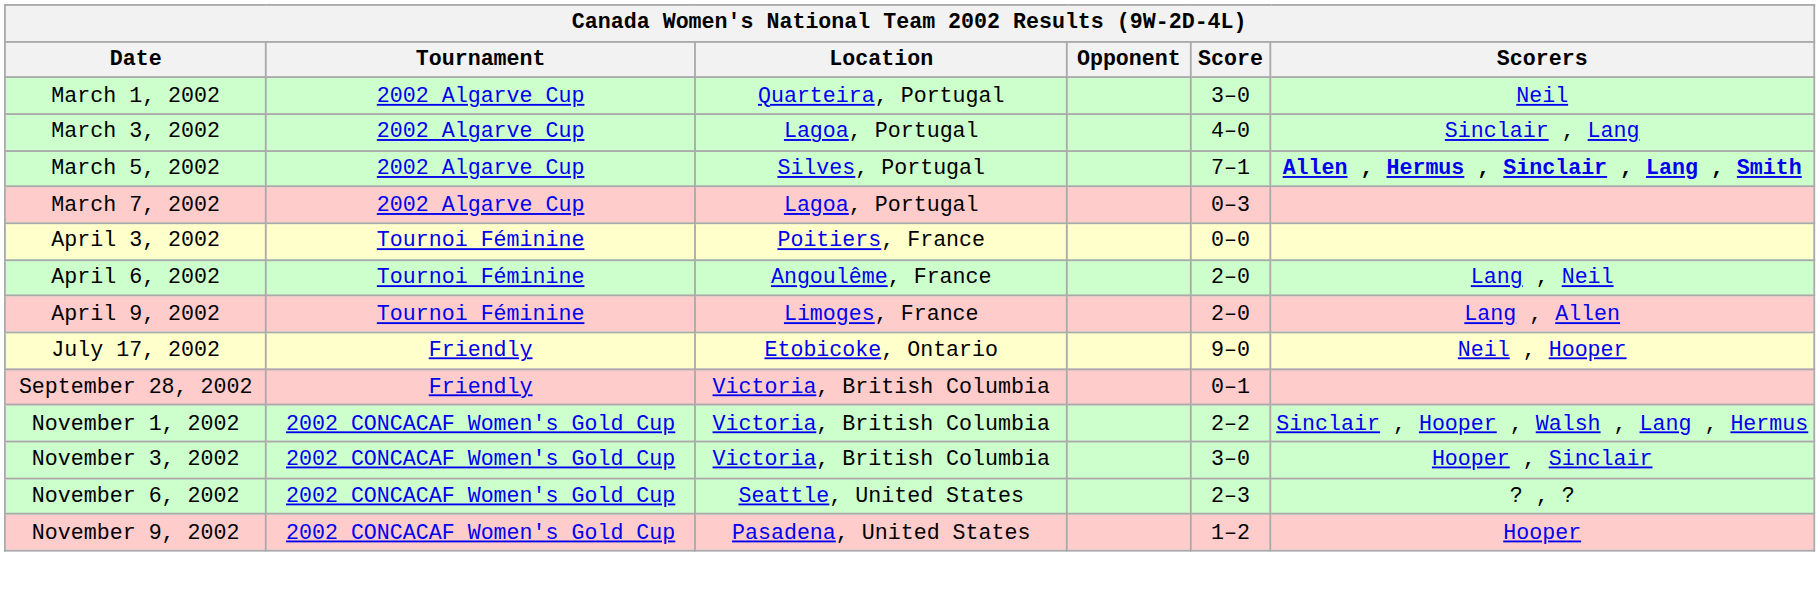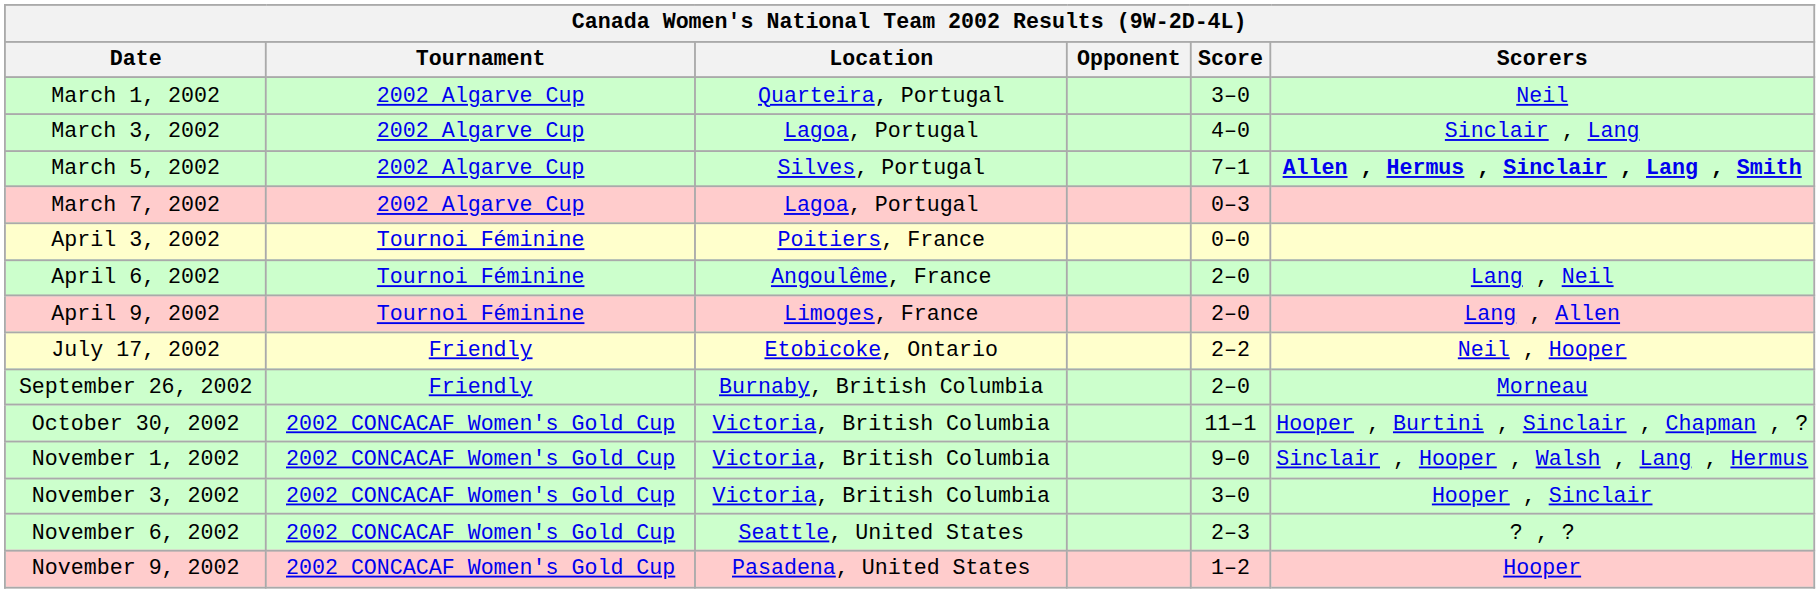July 17, 2002 | Score: 9–0 -> 2–2
+ row: September 26, 2002 | Friendly | Burnaby, British Columbia | 2–0 | Morneau
- row: September 28, 2002 | Friendly | Victoria, British Columbia | 0–1
+ row: October 30, 2002 | 2002 CONCACAF Women's Gold Cup | Victoria, British Columbia | 11–1 | Hooper , Burtini , Sinclair , Chapman , ?
November 1, 2002 | Score: 2–2 -> 9–0
